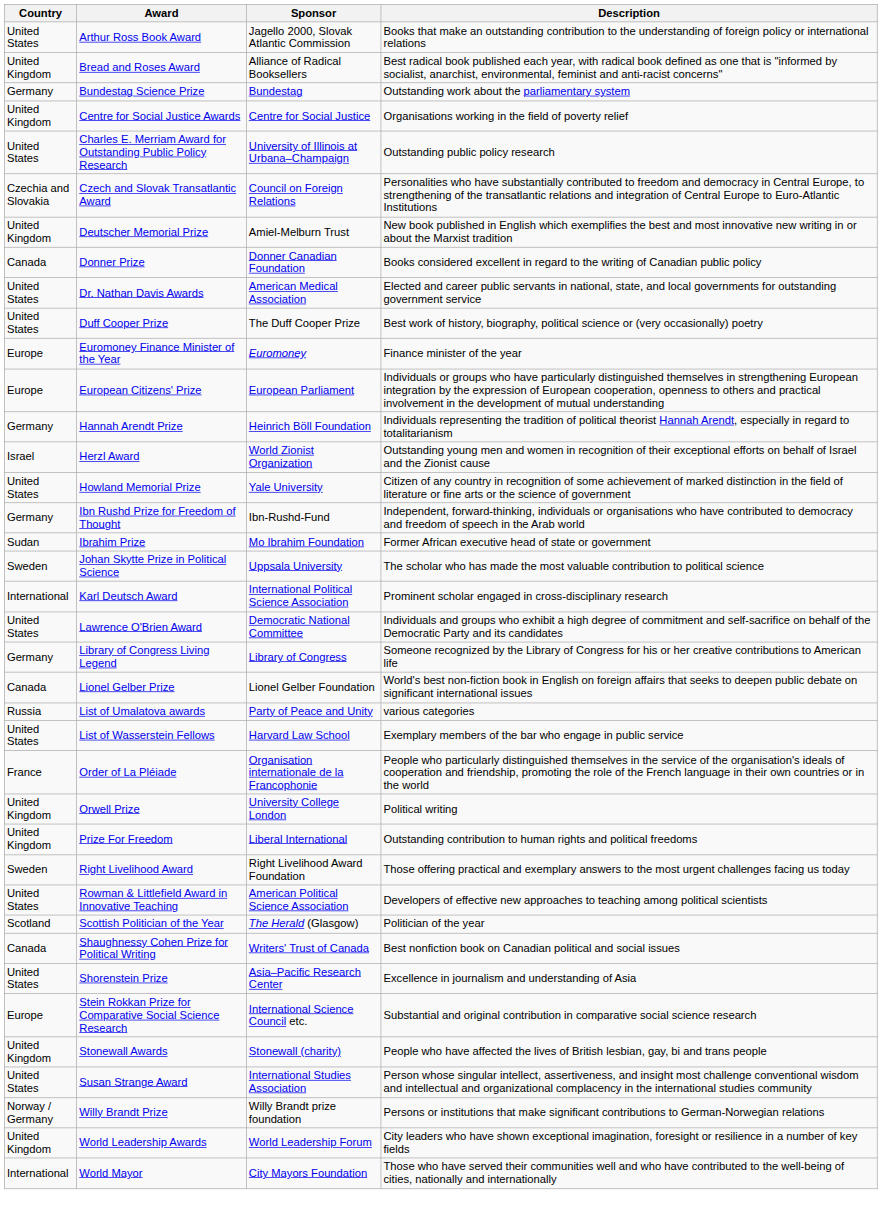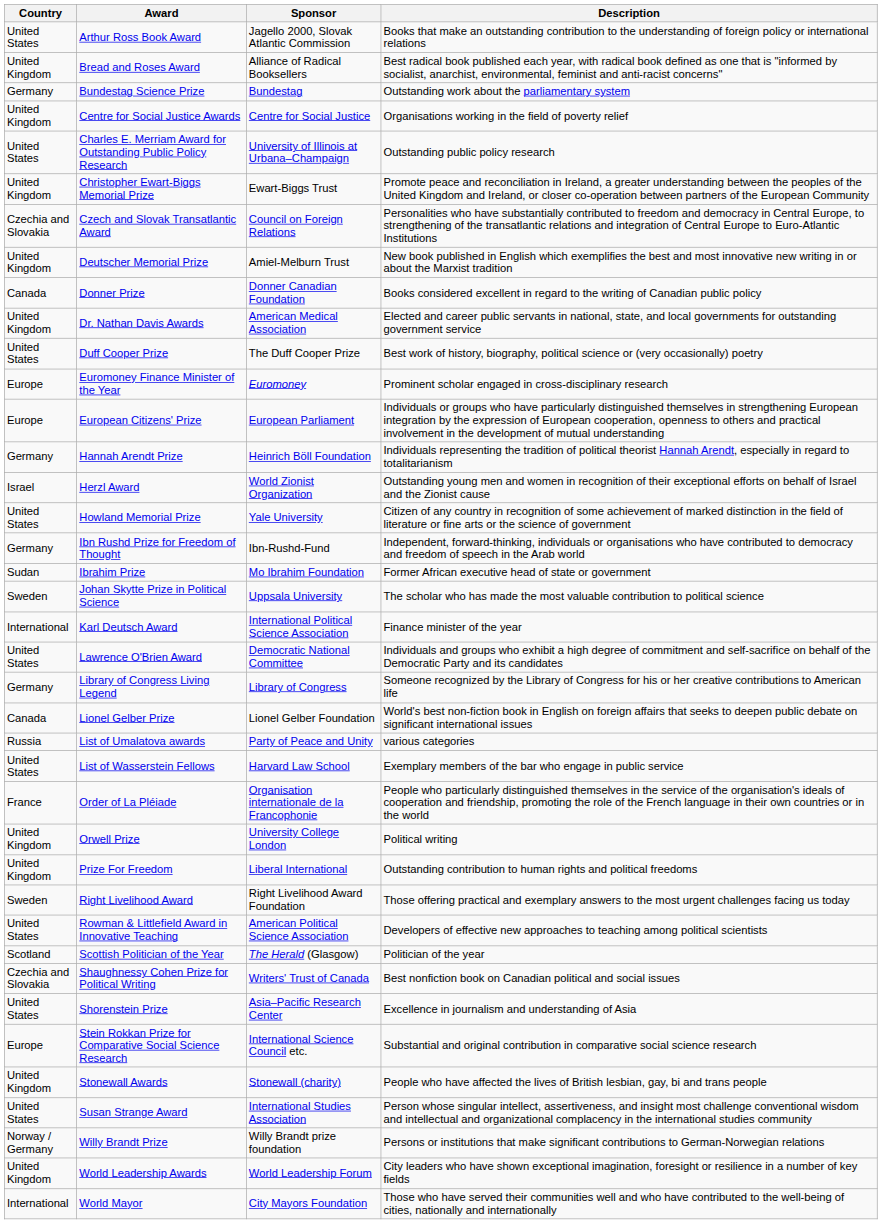+ row: United Kingdom | Christopher Ewart-Biggs Memorial Prize | Ewart-Biggs Trust | Promote peace and reconciliation in Ireland, a greater understanding between the peoples of the United Kingdom and Ireland, or closer co-operation between partners of the European Community
Dr. Nathan Davis Awards | Country: United States -> United Kingdom
Euromoney Finance Minister of the Year | Description: Finance minister of the year -> Prominent scholar engaged in cross-disciplinary research
Karl Deutsch Award | Description: Prominent scholar engaged in cross-disciplinary research -> Finance minister of the year
Shaughnessy Cohen Prize for Political Writing | Country: Canada -> Czechia and Slovakia
